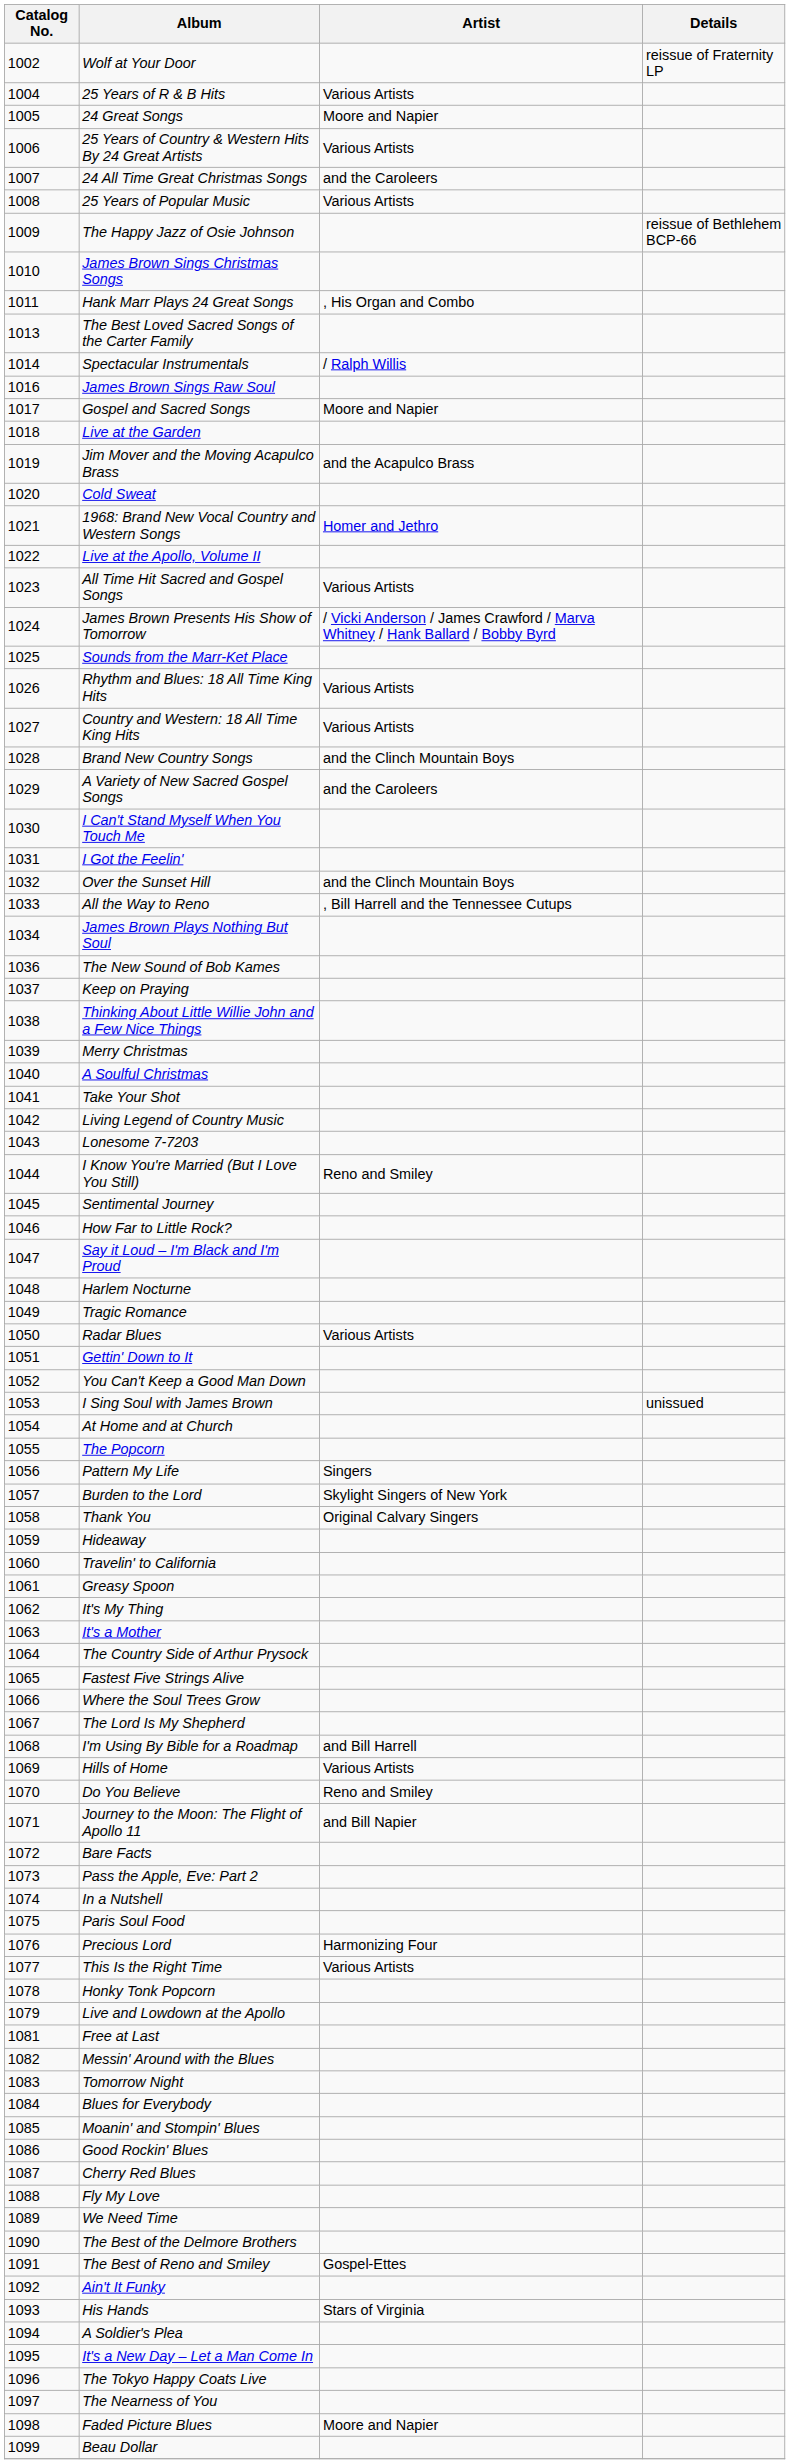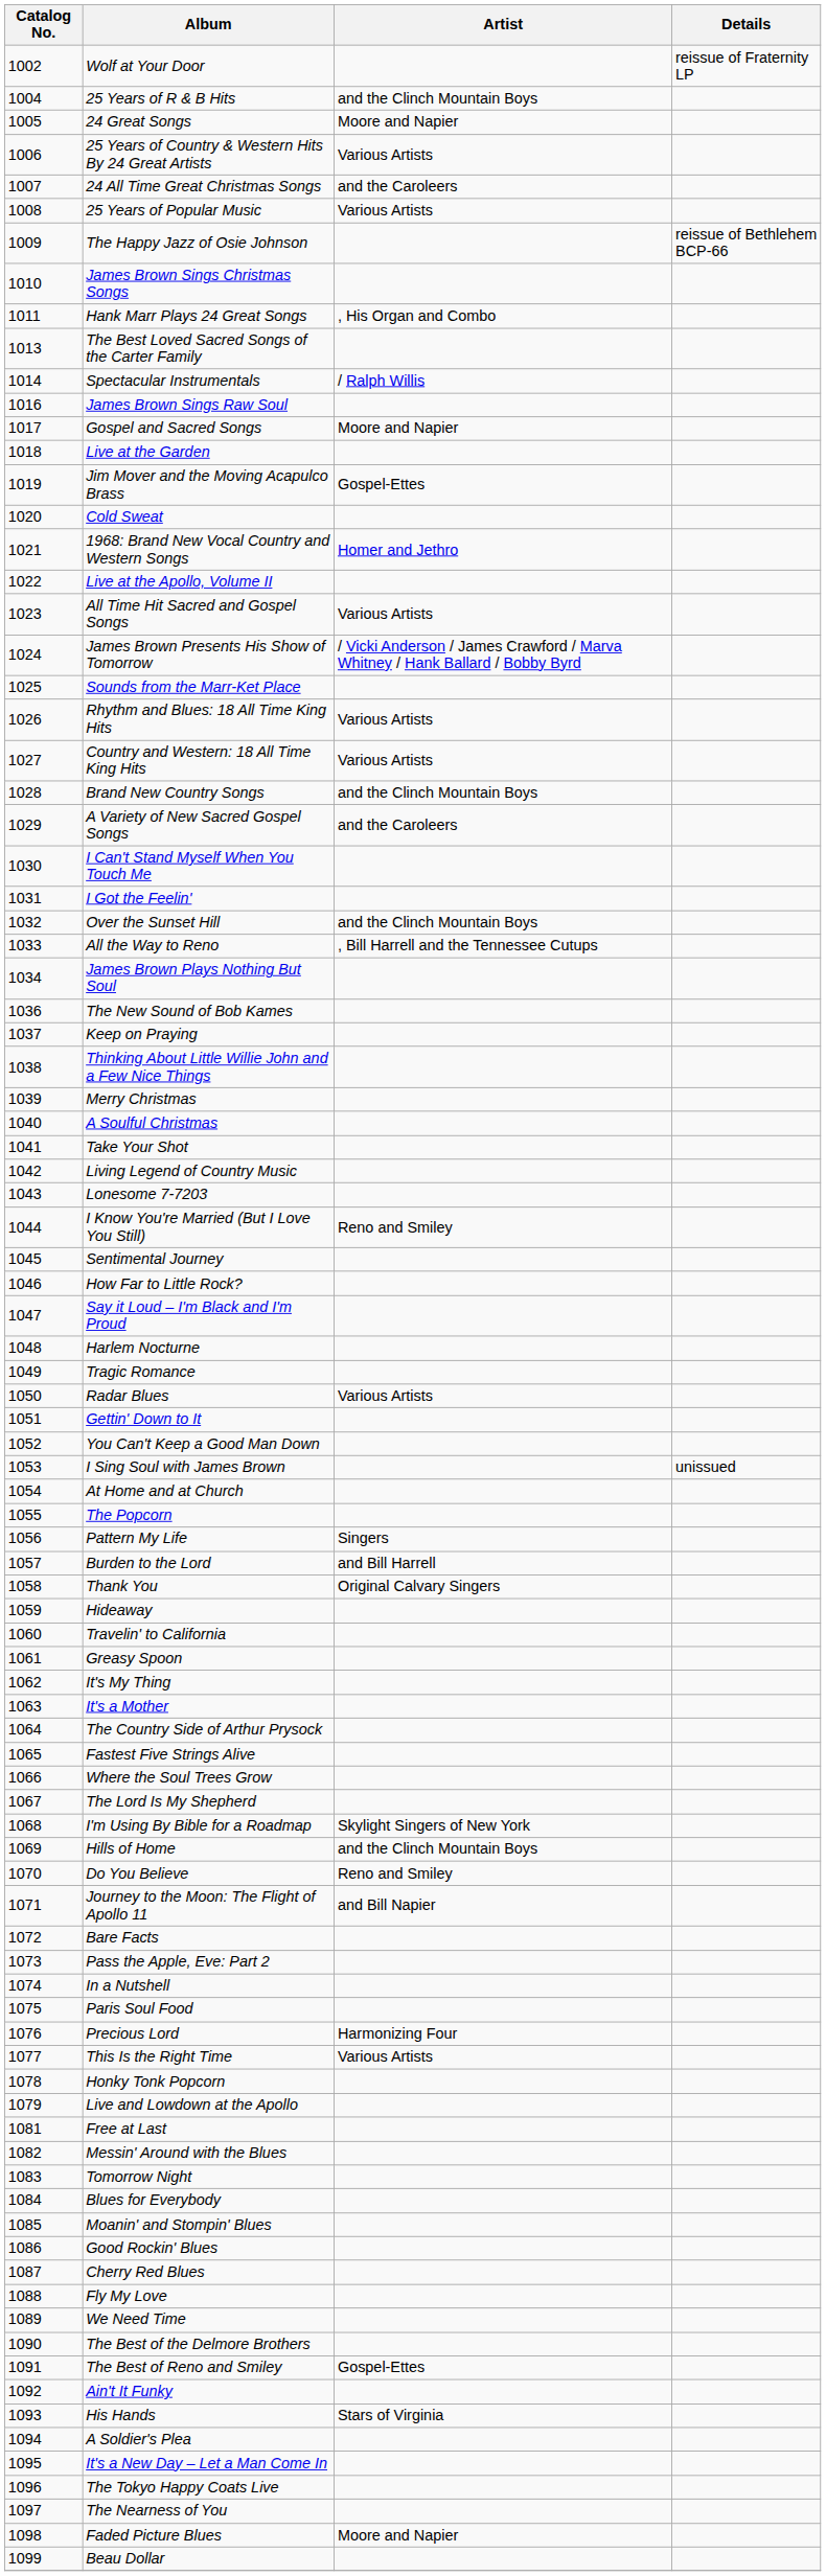25 Years of R & B Hits | Artist: Various Artists -> and the Clinch Mountain Boys
Jim Mover and the Moving Acapulco Brass | Artist: and the Acapulco Brass -> Gospel-Ettes
Burden to the Lord | Artist: Skylight Singers of New York -> and Bill Harrell
I'm Using By Bible for a Roadmap | Artist: and Bill Harrell -> Skylight Singers of New York
Hills of Home | Artist: Various Artists -> and the Clinch Mountain Boys
